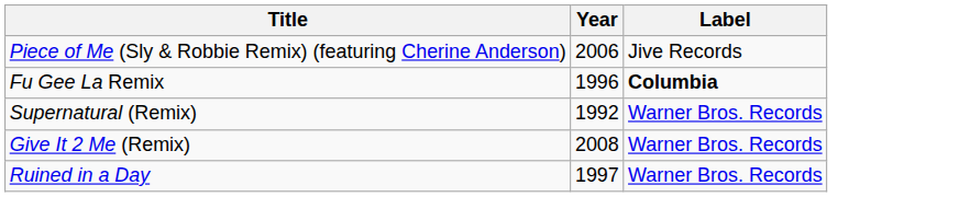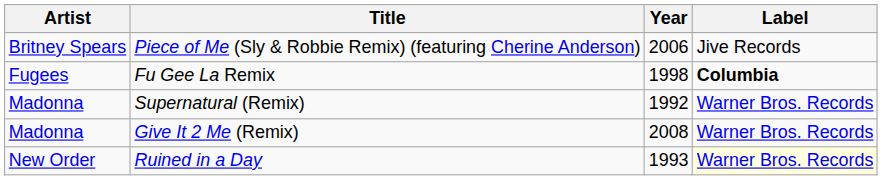+ column: Artist | Britney Spears | Fugees | Madonna | Madonna | New Order
Fu Gee La Remix | Year: 1996 -> 1998
Ruined in a Day | Year: 1997 -> 1993
Ruined in a Day | Label: no background -> lightyellow background
